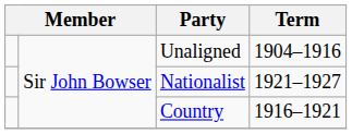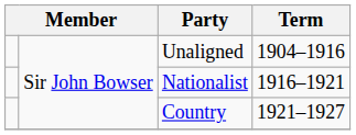Nationalist | Term: 1921–1927 -> 1916–1921
Country | Term: 1916–1921 -> 1921–1927
